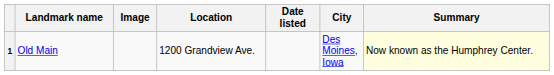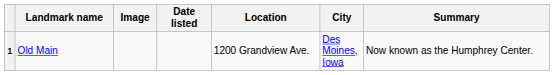columns swapped: Date listed <-> Location
1 | Summary: lightyellow background -> no background
